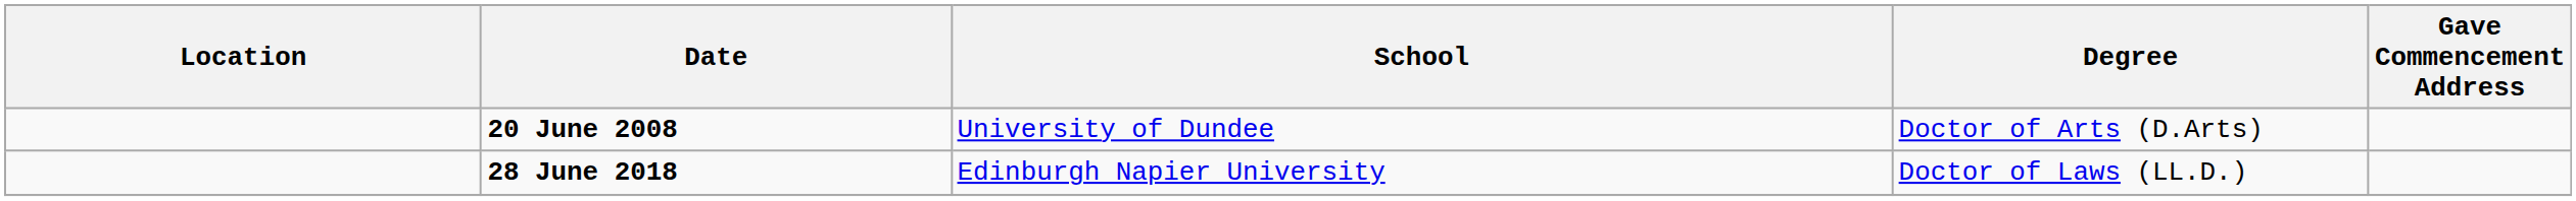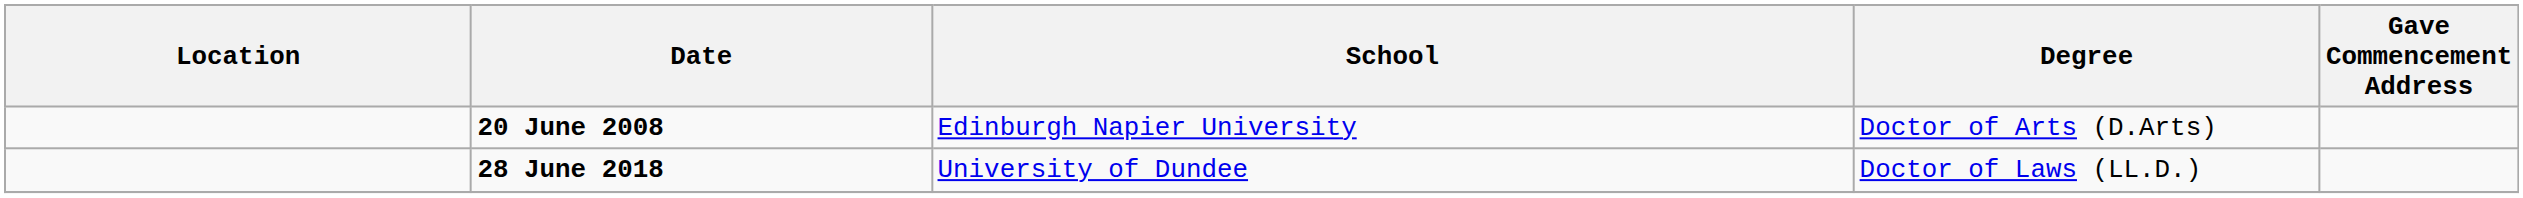20 June 2008 | School: University of Dundee -> Edinburgh Napier University
28 June 2018 | School: Edinburgh Napier University -> University of Dundee
